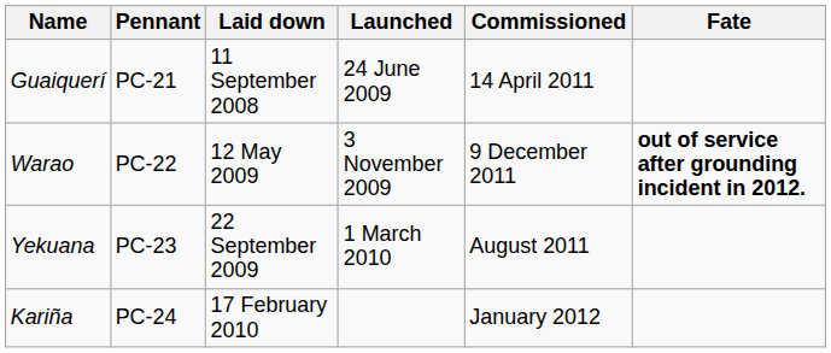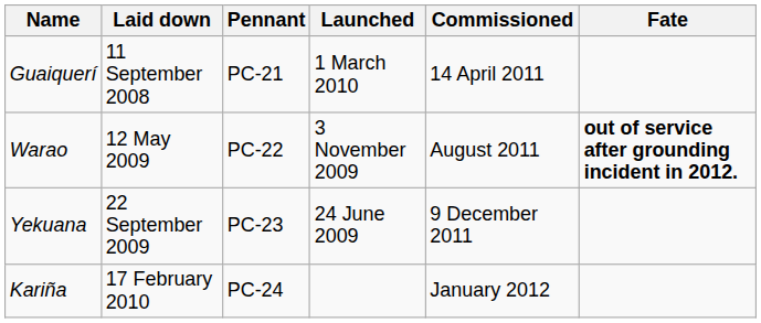columns swapped: Pennant <-> Laid down
Guaiquerí | Launched: 24 June 2009 -> 1 March 2010
Warao | Commissioned: 9 December 2011 -> August 2011
Yekuana | Launched: 1 March 2010 -> 24 June 2009
Yekuana | Commissioned: August 2011 -> 9 December 2011
